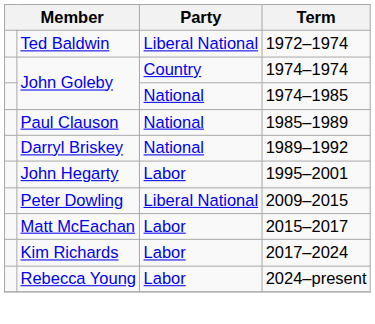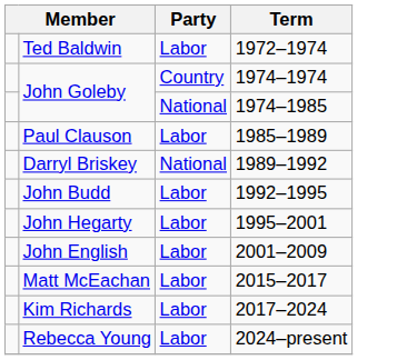Ted Baldwin | Party: Liberal National -> Labor
Paul Clauson | Party: National -> Labor
+ row: John Budd | Labor | 1992–1995
+ row: John English | Labor | 2001–2009
- row: Peter Dowling | Liberal National | 2009–2015
